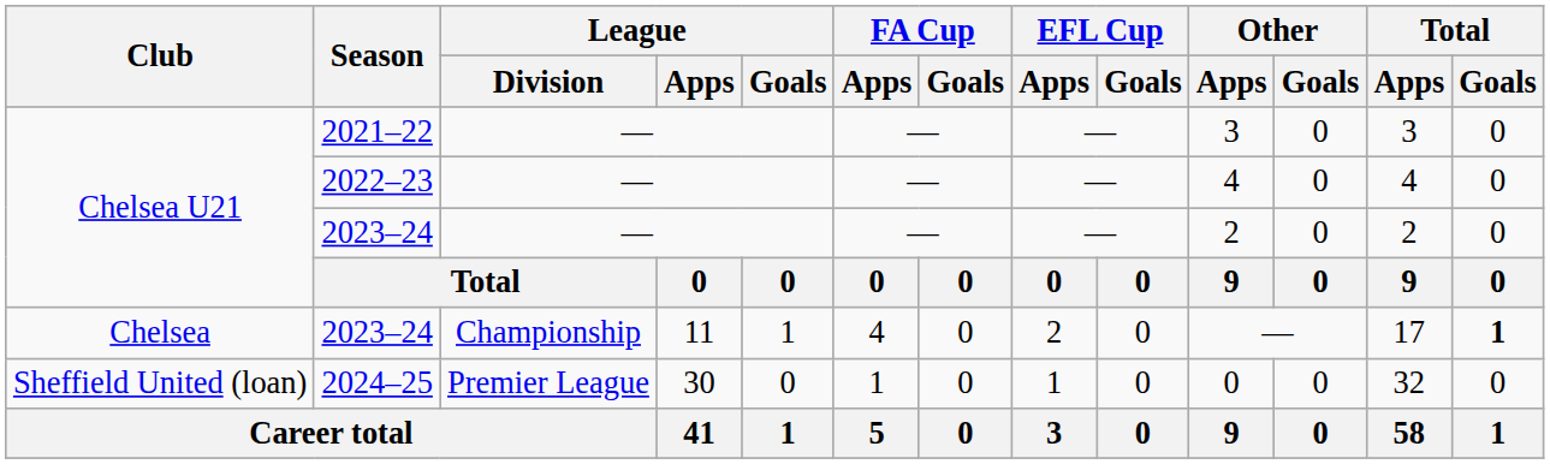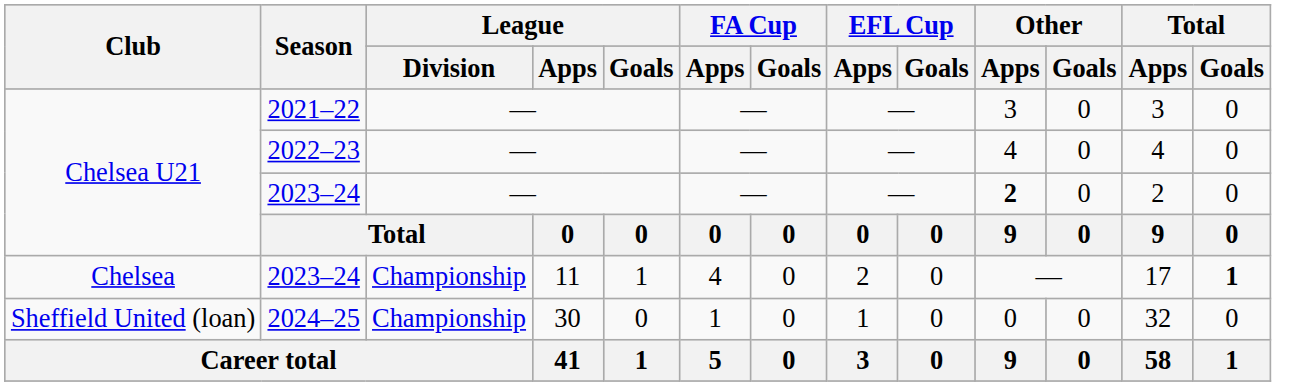Chelsea U21 / 2023–24 | Other / Apps: normal -> bold
2024–25 | League / Division: Premier League -> Championship
